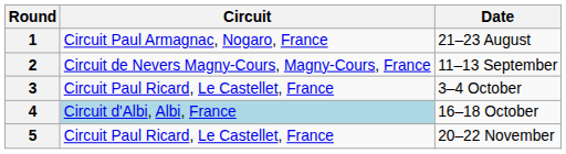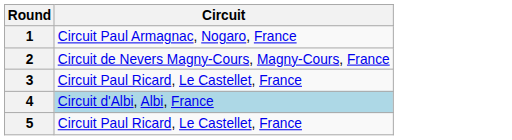- column: Date | 21–23 August | 11–13 September | 3–4 October | 16–18 October | 20–22 November
